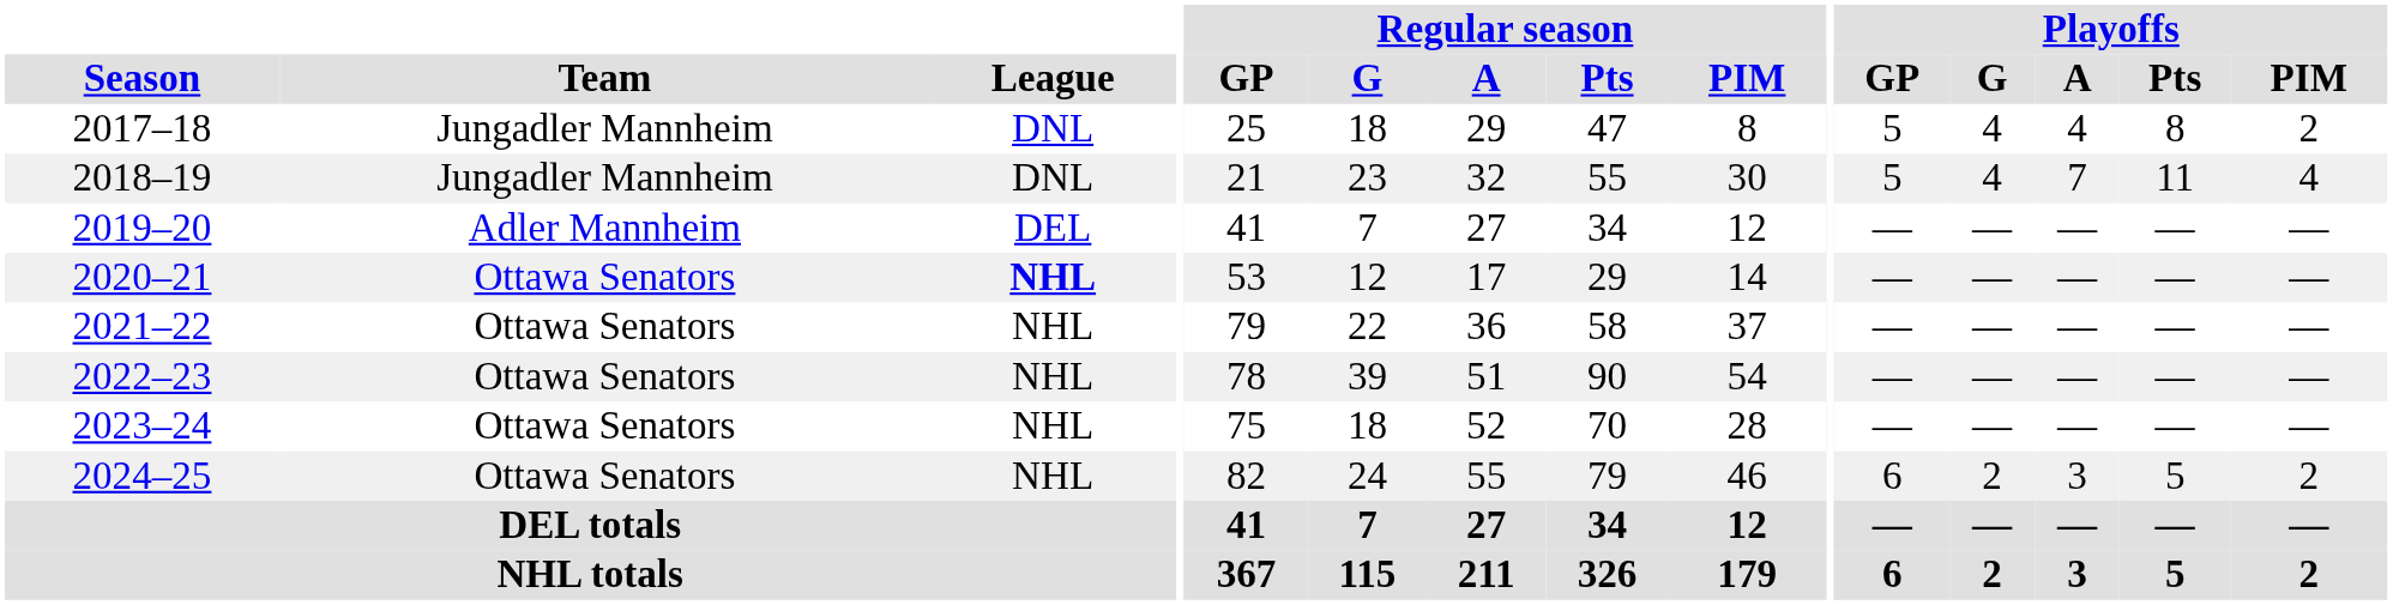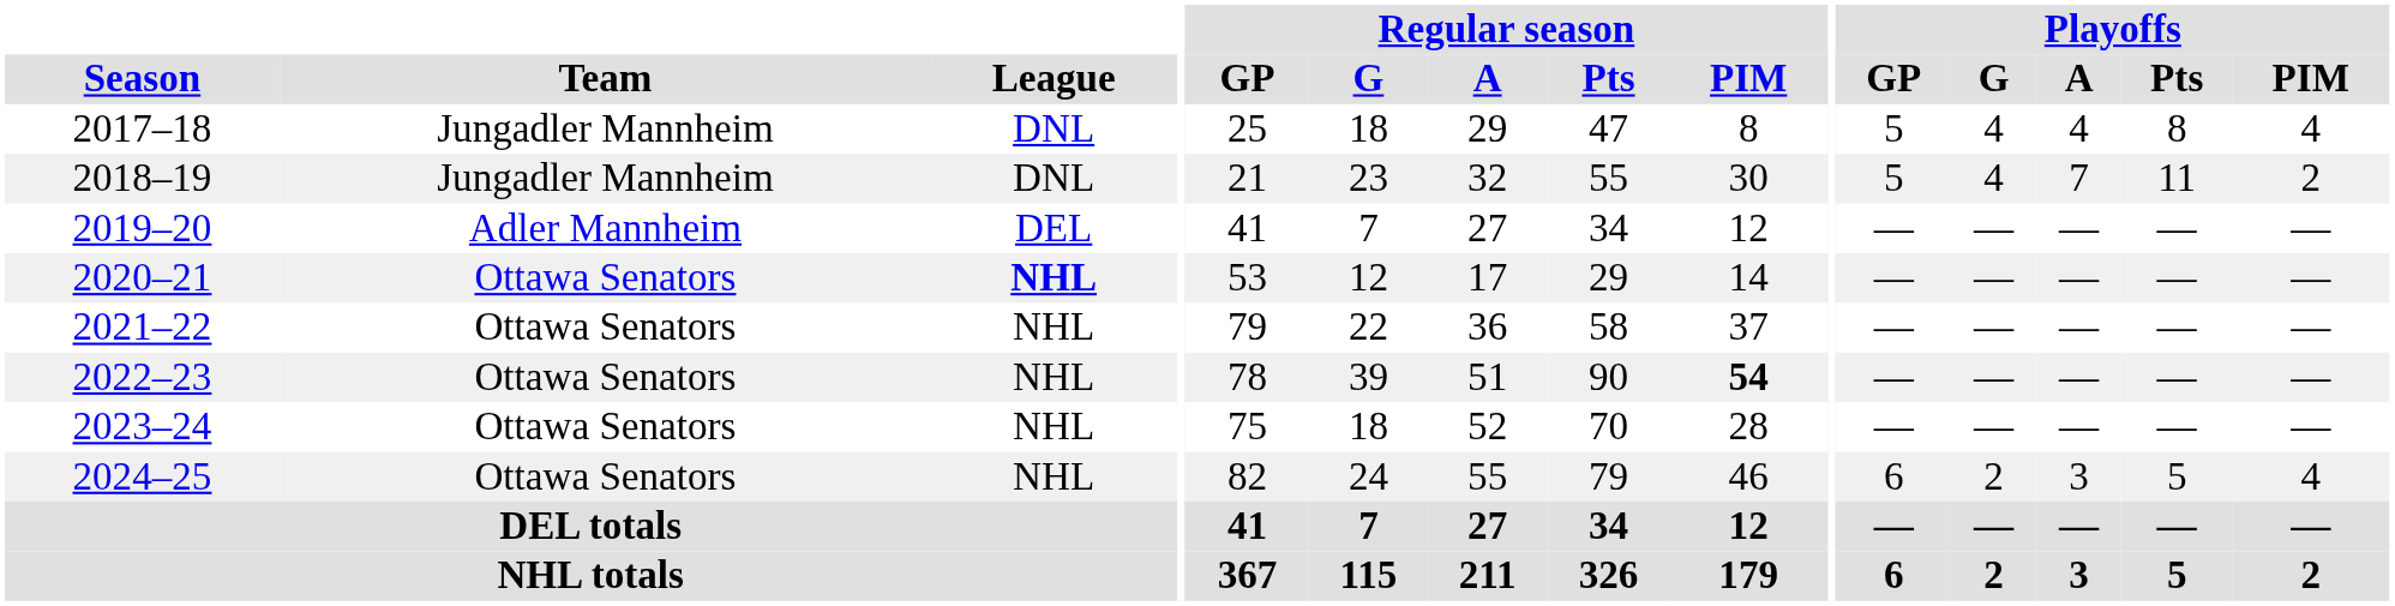2017–18 | Playoffs / PIM: 2 -> 4
2018–19 | Playoffs / PIM: 4 -> 2
2022–23 | Regular season / PIM: normal -> bold
2024–25 | Playoffs / PIM: 2 -> 4
